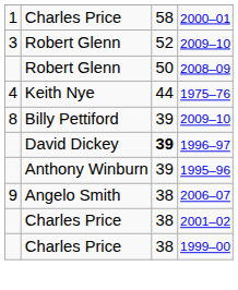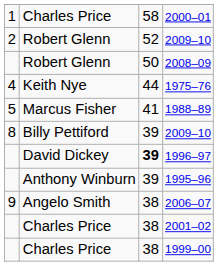Robert Glenn / 2009–10 | column 1: 3 -> 2
+ row: 5 | Marcus Fisher | 41 | 1988–89
